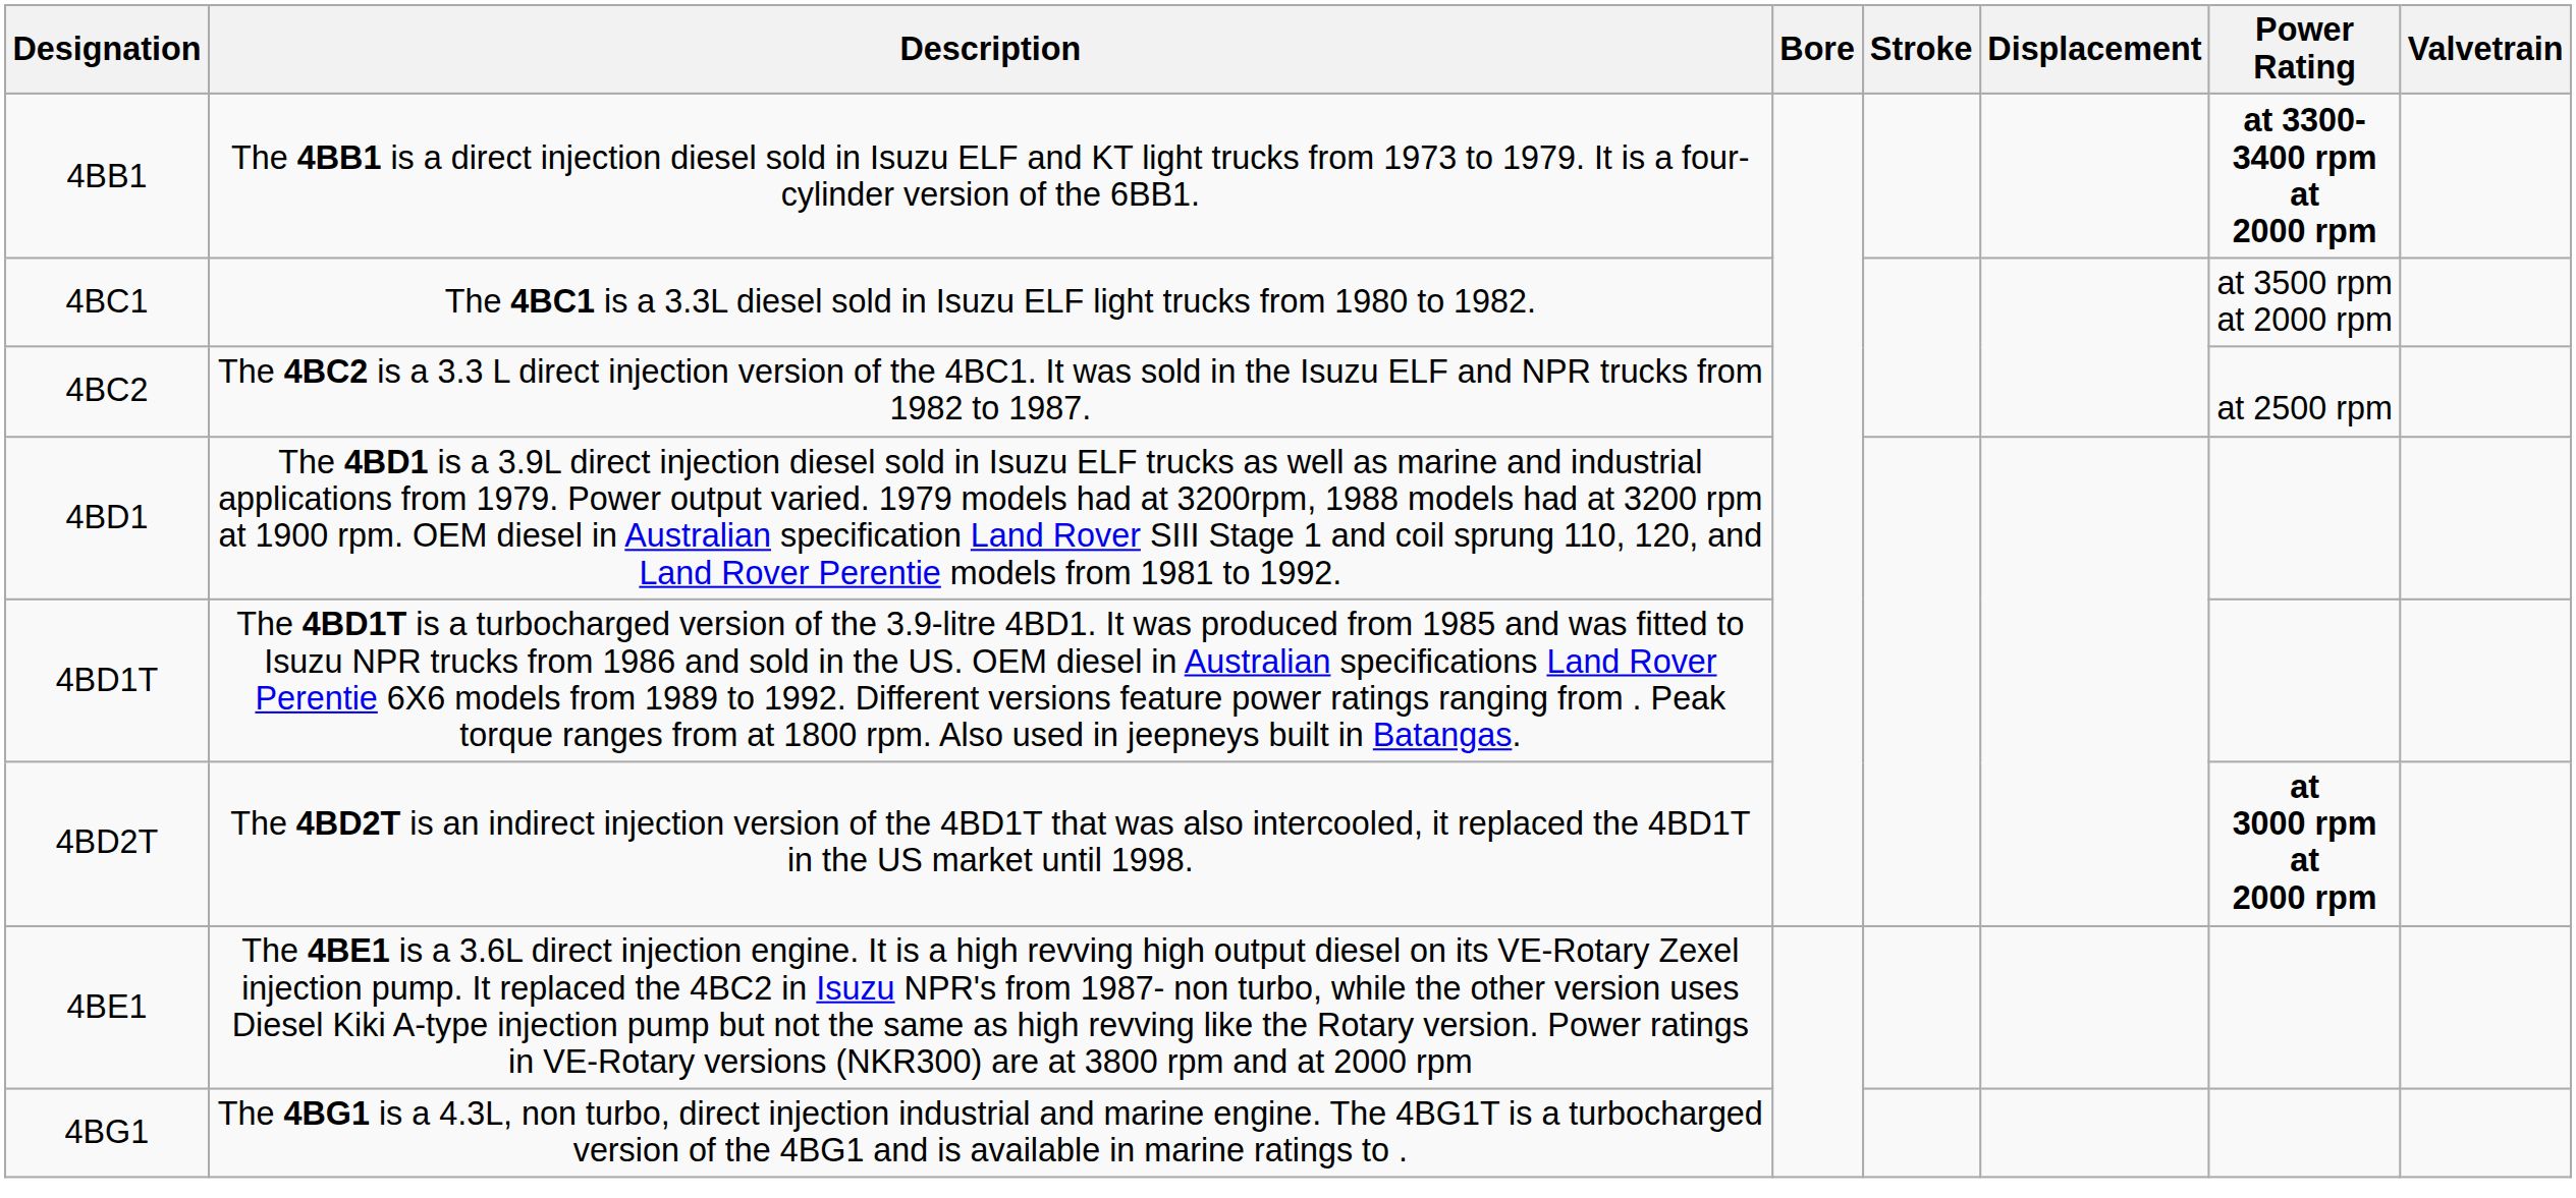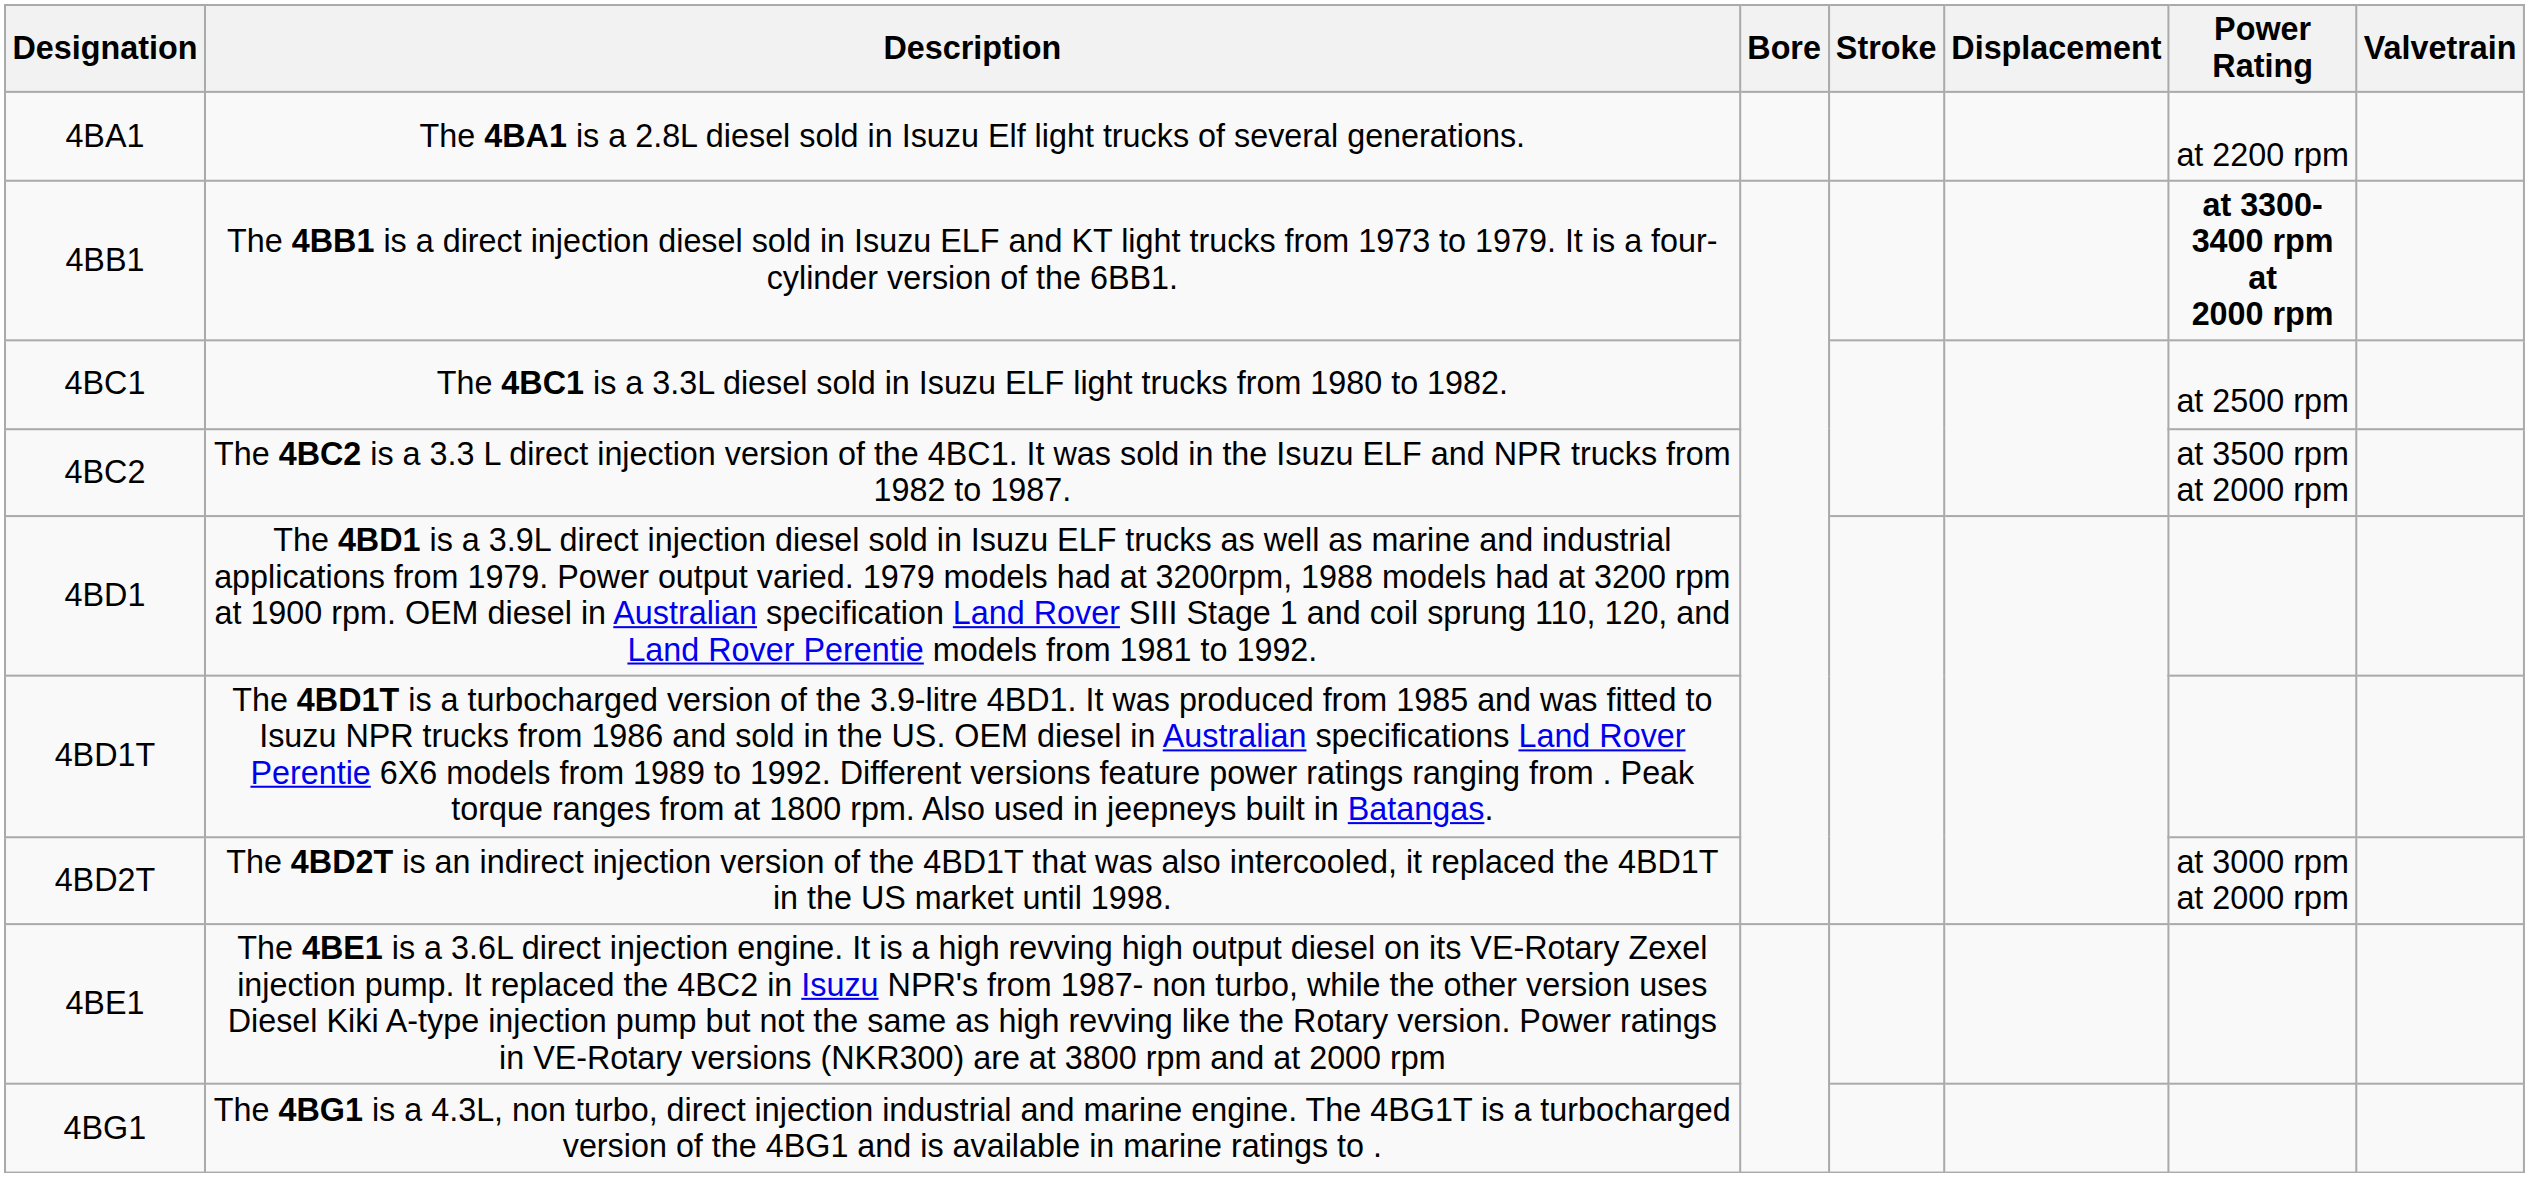+ row: 4BA1 | The 4BA1 is a 2.8L diesel sold in Isuzu Elf light trucks of several generations. | at 2200 rpm
4BC1 | Power Rating: at 3500 rpm at 2000 rpm -> at 2500 rpm
4BC2 | Power Rating: at 2500 rpm -> at 3500 rpm at 2000 rpm
4BD2T | Power Rating: bold -> normal
